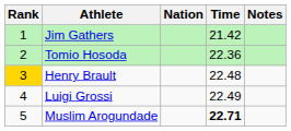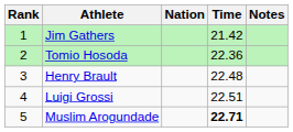Henry Brault | Rank: gold background -> no background
Luigi Grossi | Time: 22.49 -> 22.51
